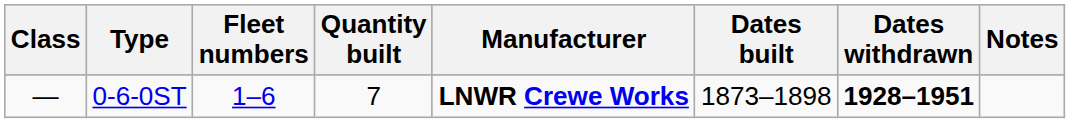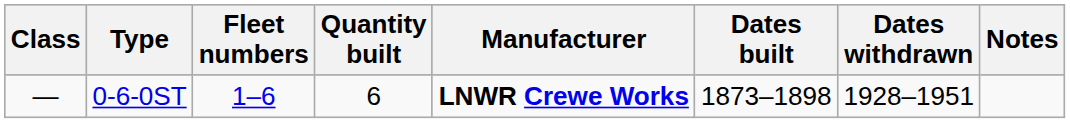0-6-0ST | Quantity built: 7 -> 6
0-6-0ST | Dates withdrawn: bold -> normal
